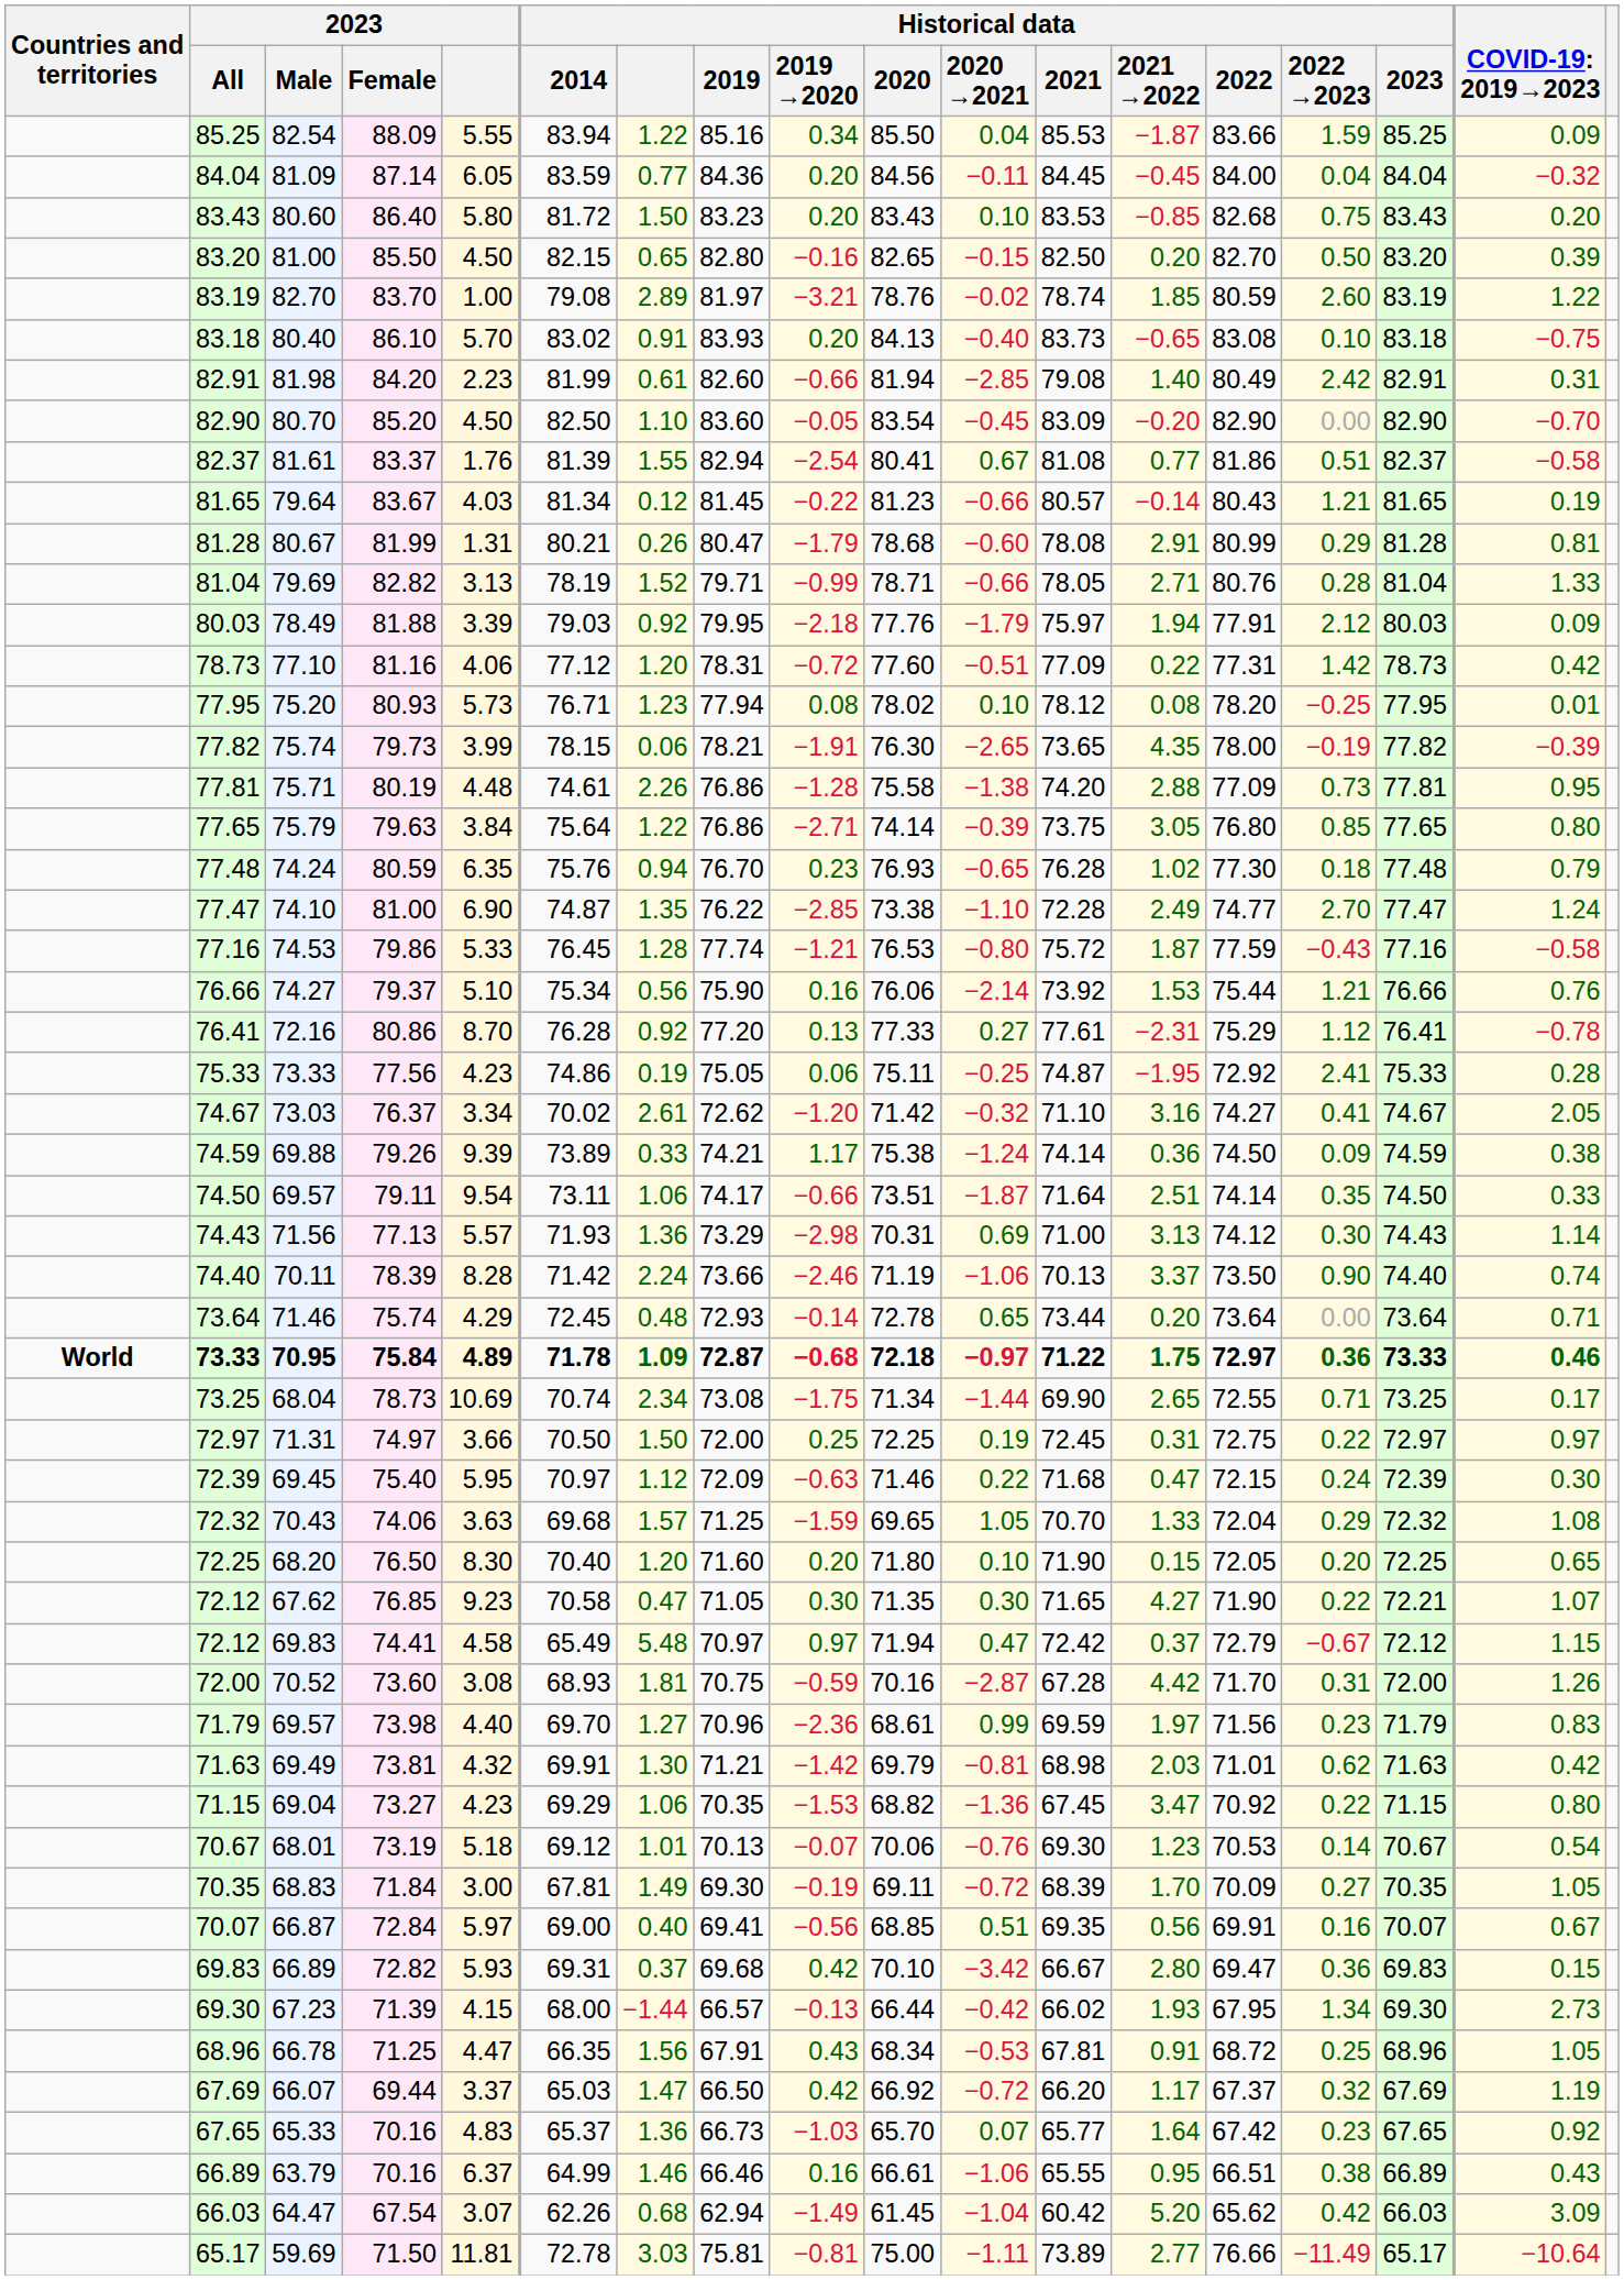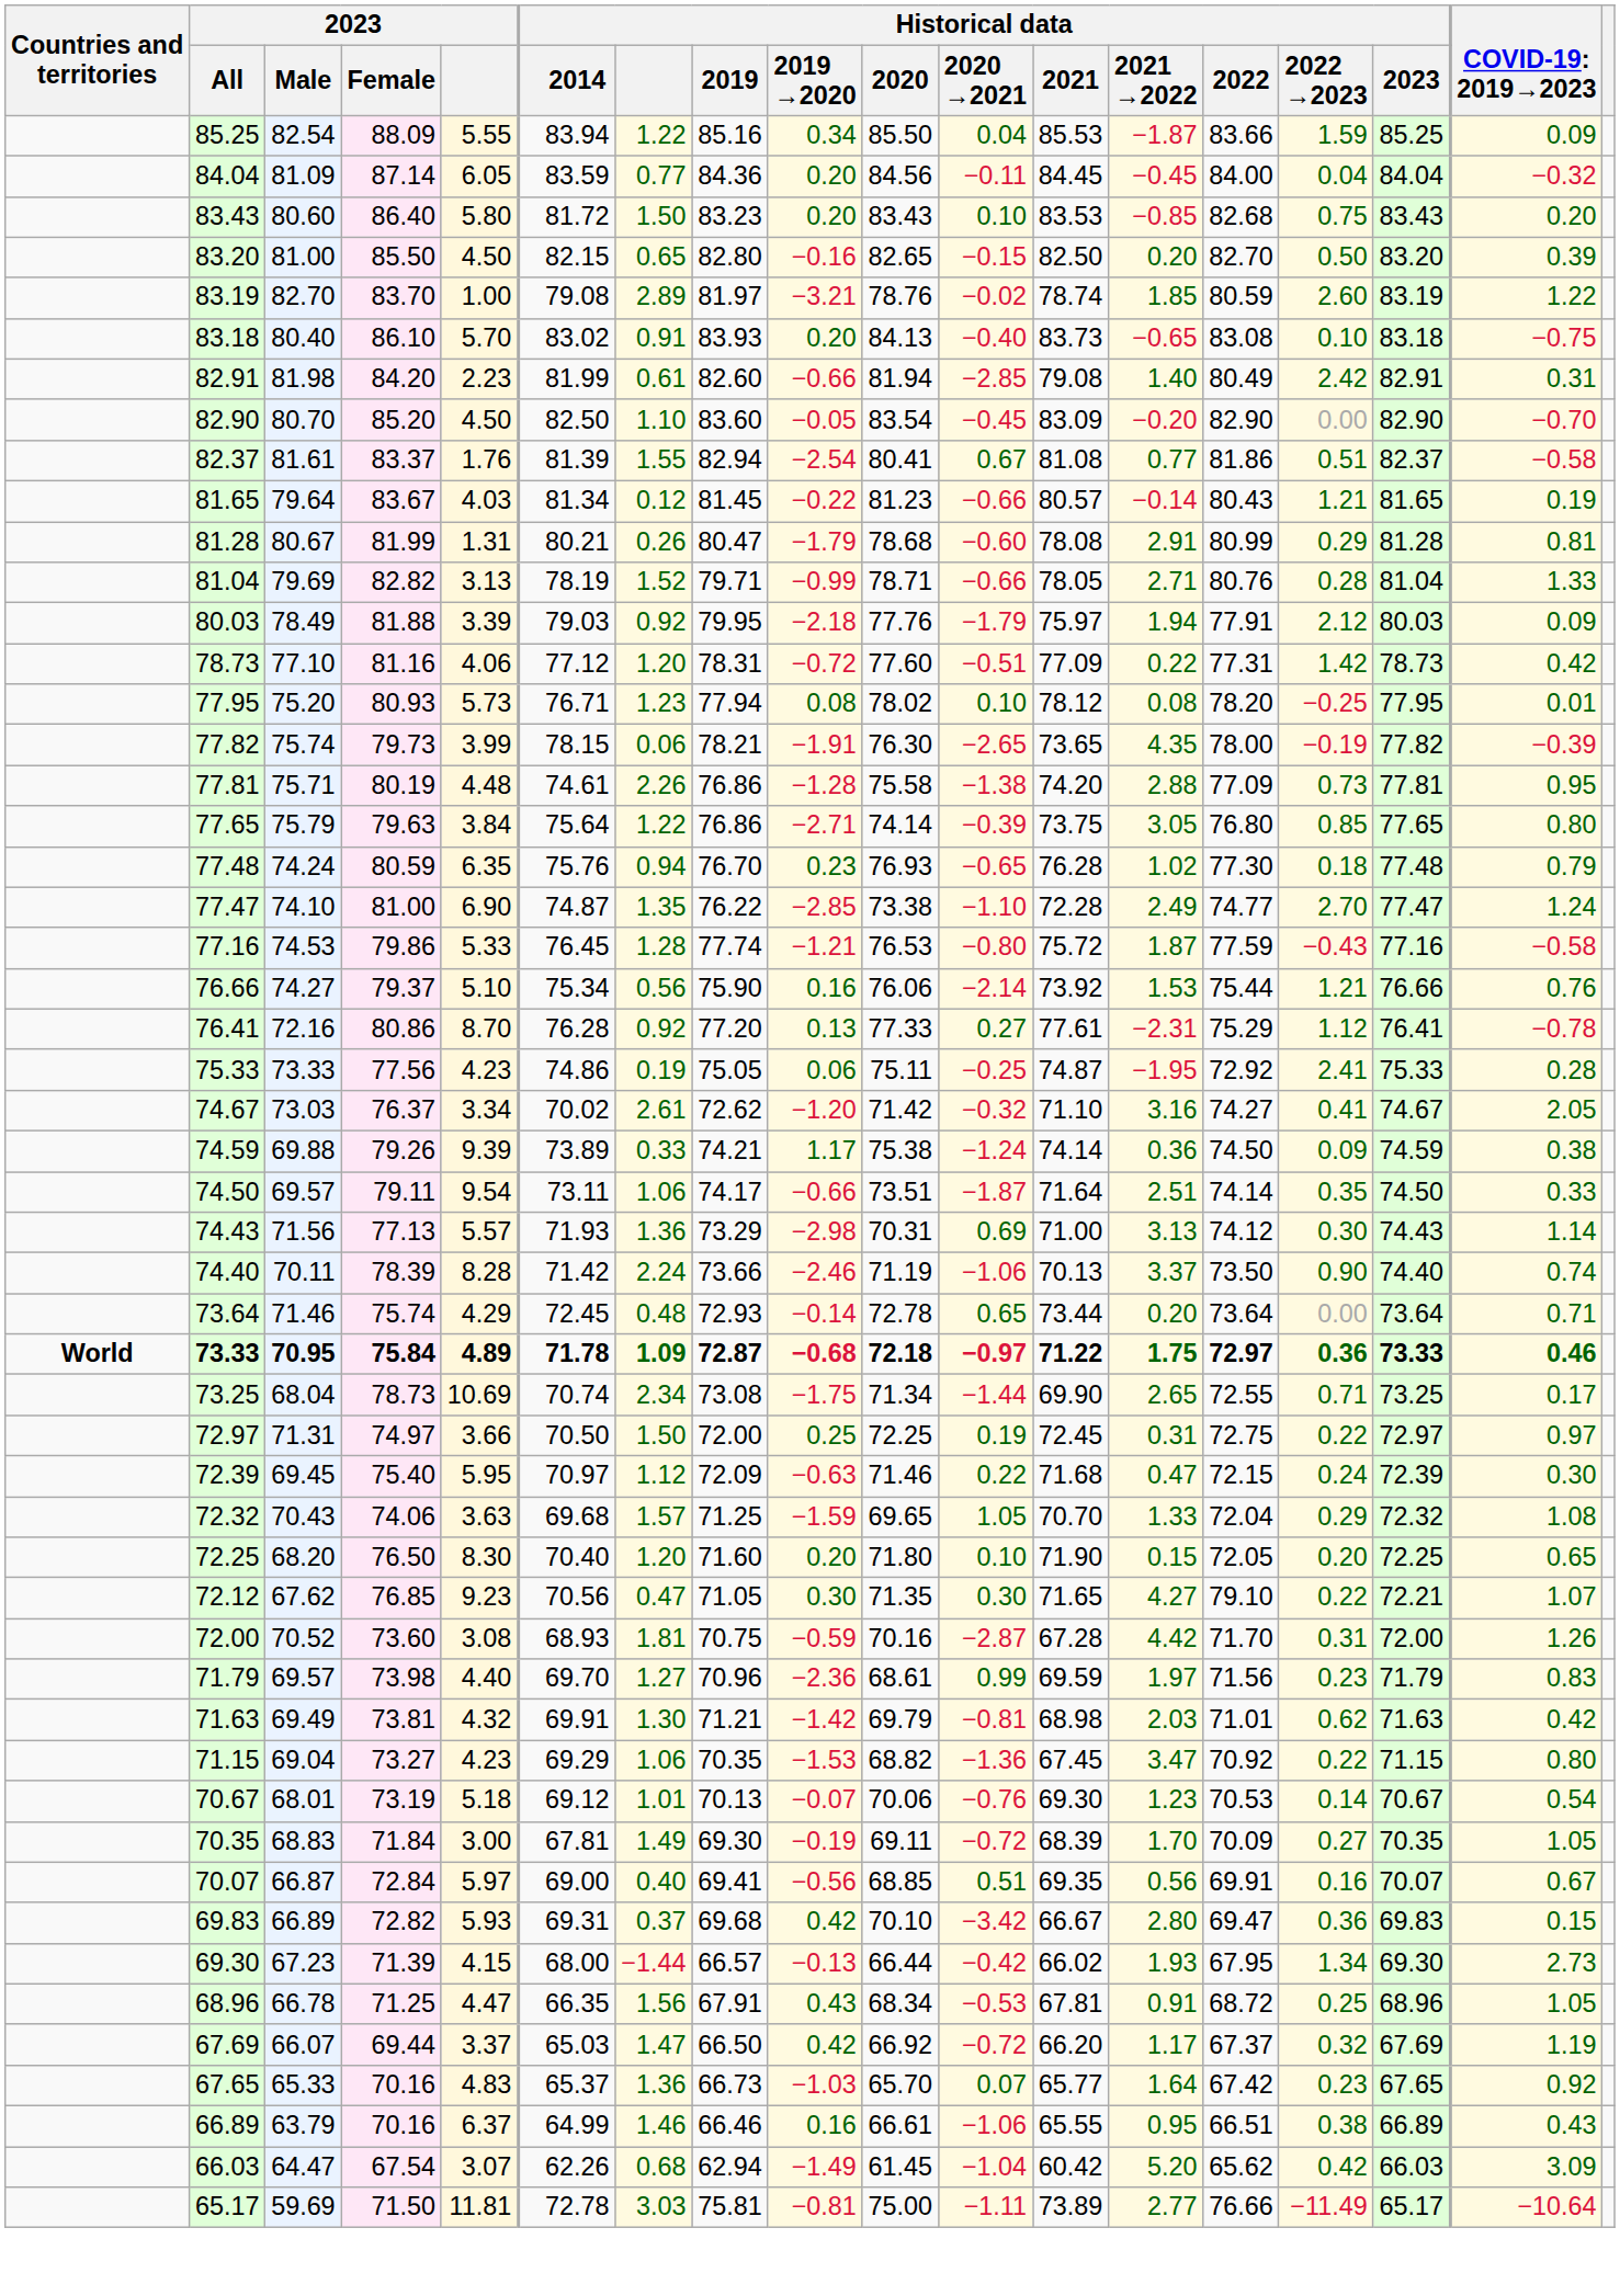72.12 / 67.62 | Historical data / 2014: 70.58 -> 70.56
72.12 / 67.62 | Historical data / 2022: 71.90 -> 79.10
- row: 72.12 | 69.83 | 74.41 | 4.58 | 65.49 | 5.48 | 70.97 | 0.97 | 71.94 | 0.47 | 72.42 | 0.37 | 72.79 | −0.67 | 72.12 | 1.15
